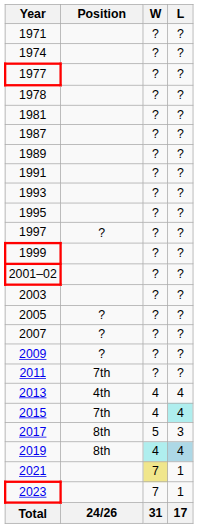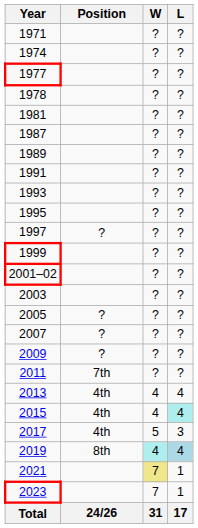2015 | Position: 7th -> 4th
2017 | Position: 8th -> 4th
